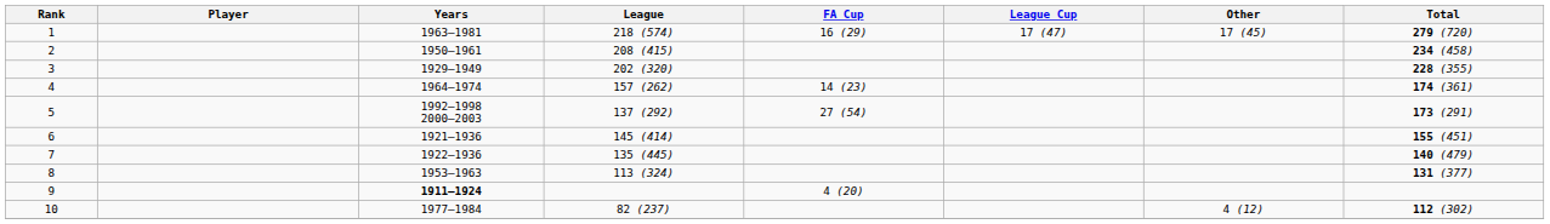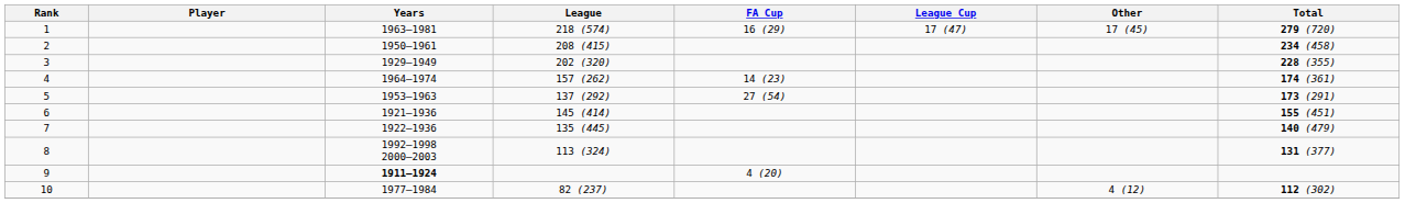5 | Years: 1992–1998 2000–2003 -> 1953–1963
8 | Years: 1953–1963 -> 1992–1998 2000–2003
